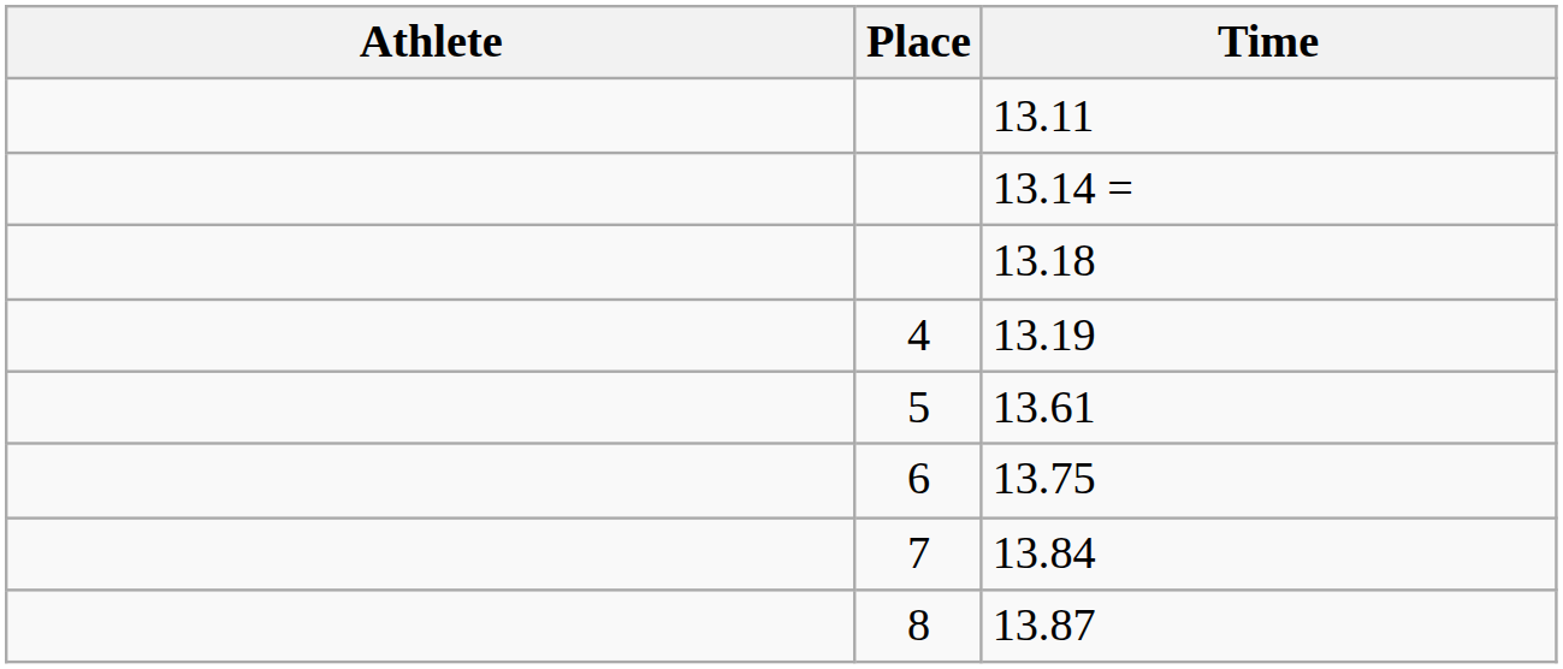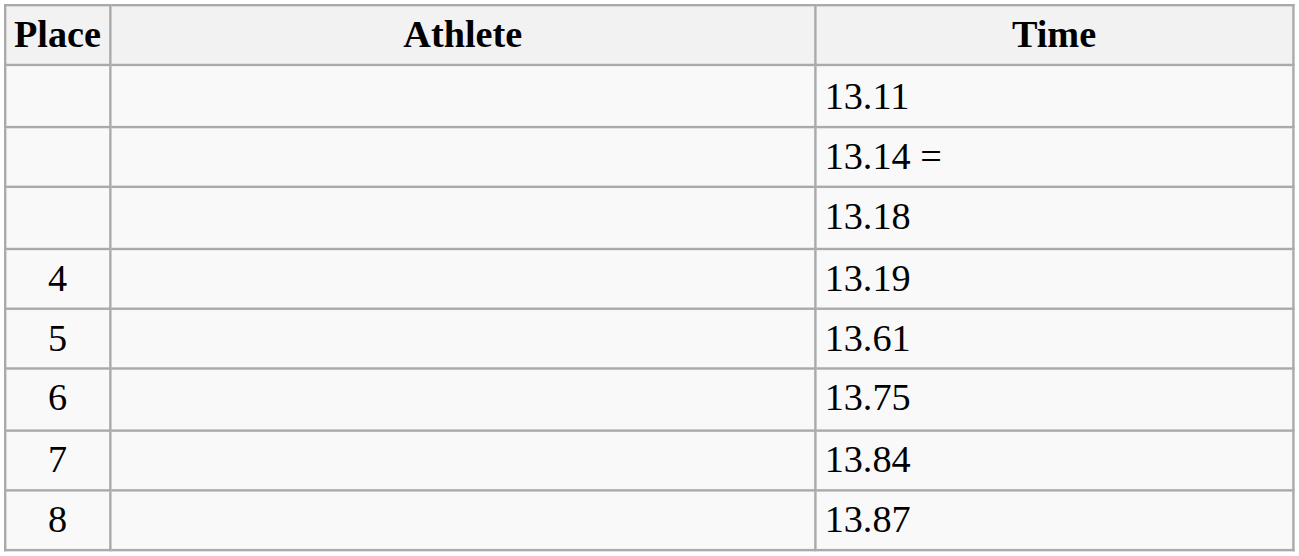columns swapped: Place <-> Athlete
